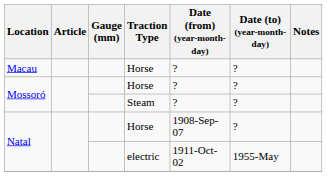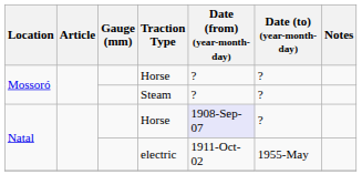- row: Macau | Horse | ? | ?
Natal / Horse | Date (from) (year-month-day): no background -> lavender background
